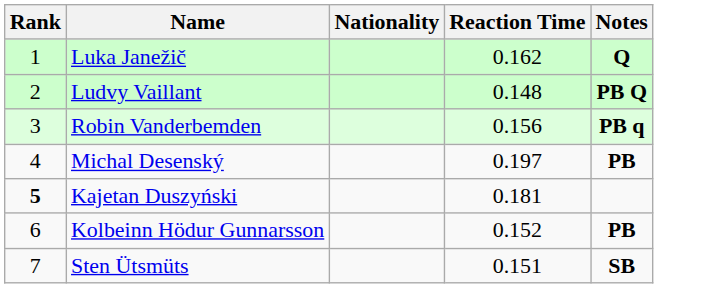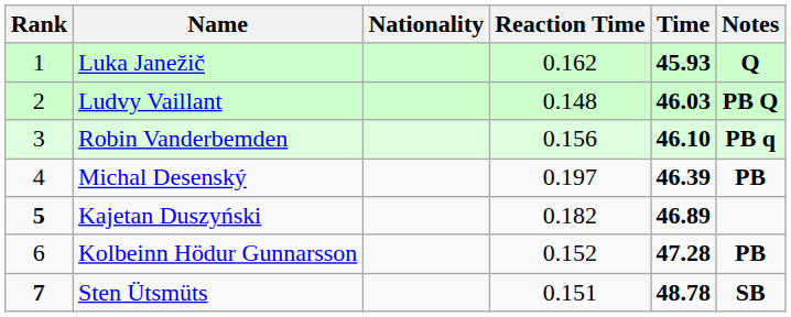+ column: Time | 45.93 | 46.03 | 46.10 | 46.39 | 46.89 | 47.28 | 48.78
Kajetan Duszyński | Reaction Time: 0.181 -> 0.182
Sten Ütsmüts | Rank: normal -> bold
